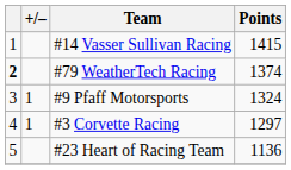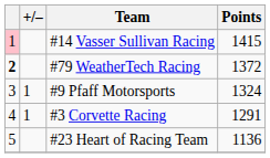#14 Vasser Sullivan Racing | column 1: no background -> pink background
#79 WeatherTech Racing | Points: 1374 -> 1372
#3 Corvette Racing | Points: 1297 -> 1291
